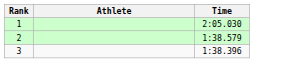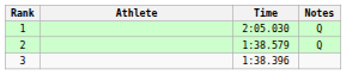+ column: Notes | Q | Q
